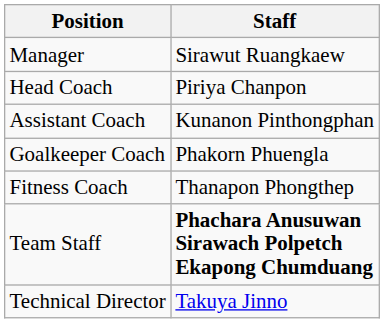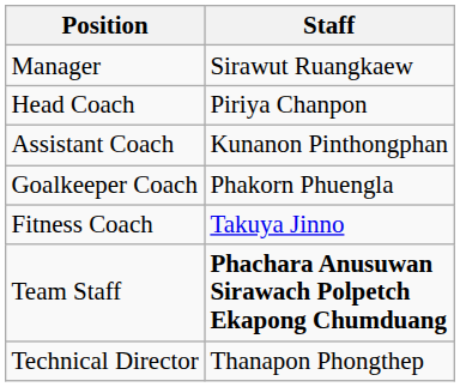Fitness Coach | Staff: Thanapon Phongthep -> Takuya Jinno
Technical Director | Staff: Takuya Jinno -> Thanapon Phongthep
